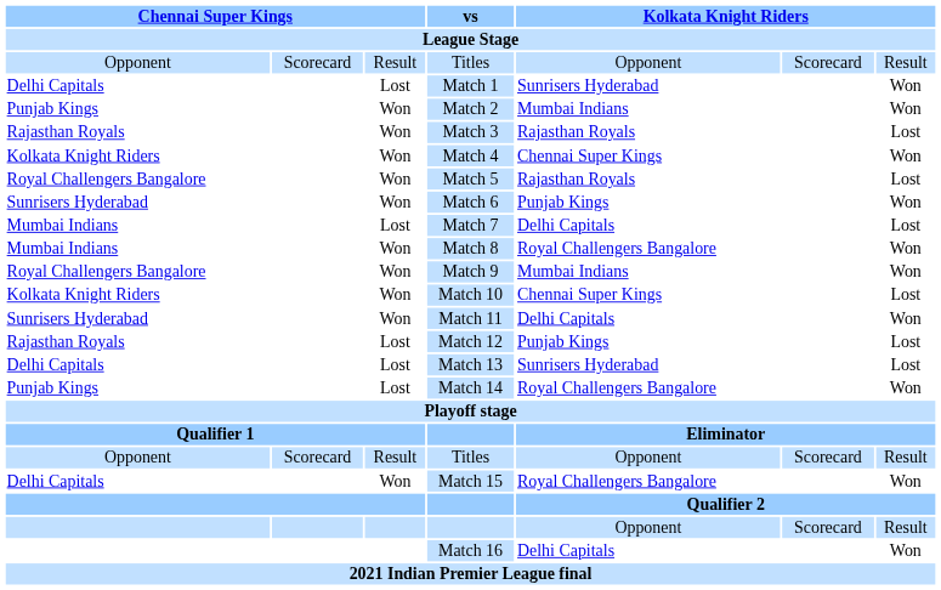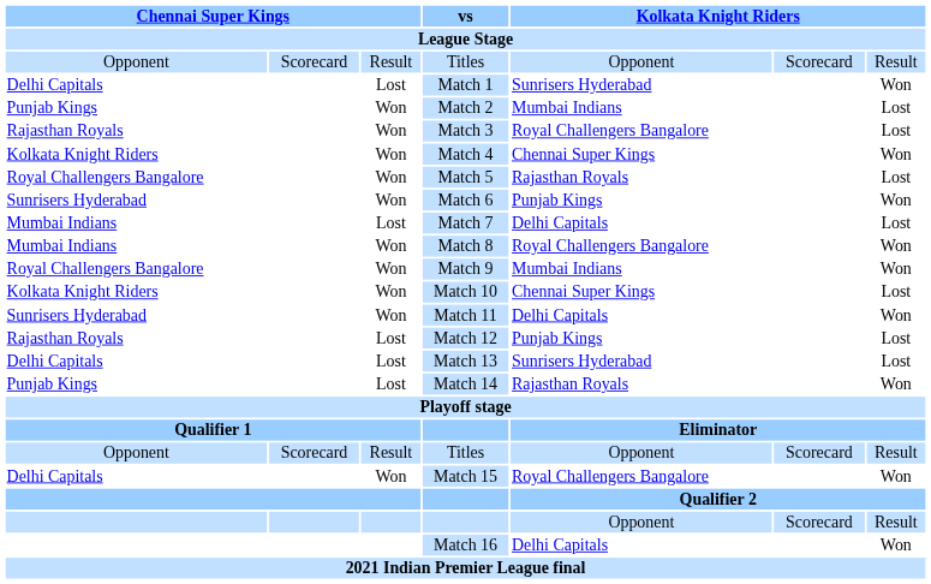Match 2 | column 7: Won -> Lost
Match 3 | column 5: Rajasthan Royals -> Royal Challengers Bangalore
Match 14 | column 5: Royal Challengers Bangalore -> Rajasthan Royals
